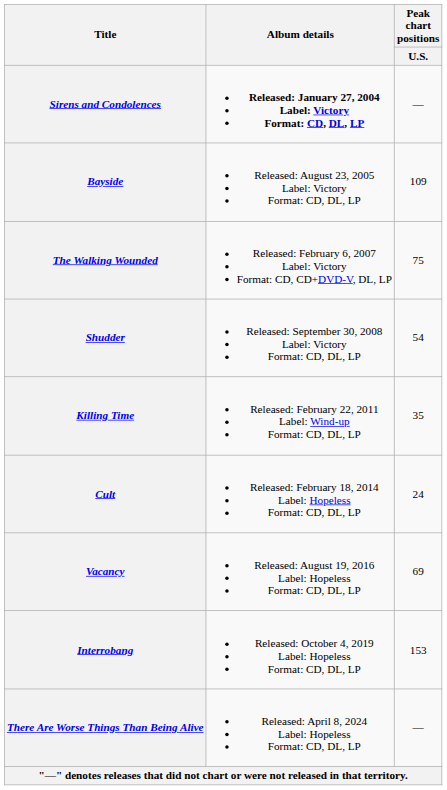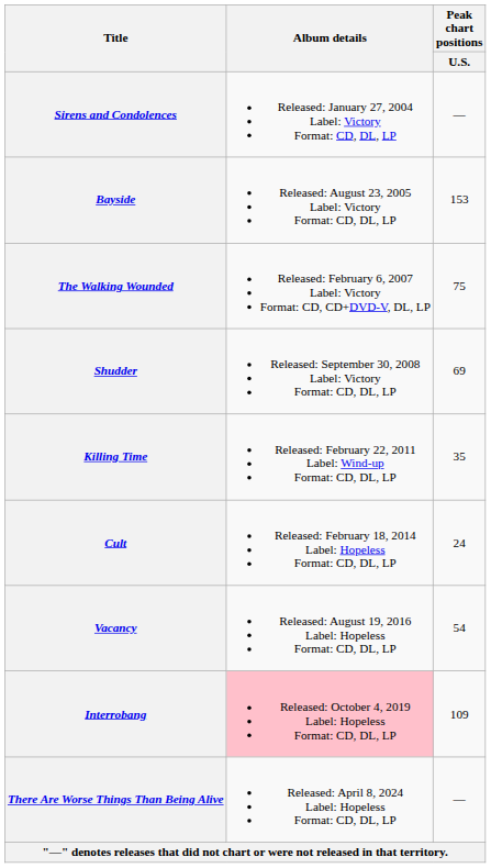Sirens and Condolences | Album details: bold -> normal
Bayside | Peak chart positions / U.S.: 109 -> 153
Shudder | Peak chart positions / U.S.: 54 -> 69
Vacancy | Peak chart positions / U.S.: 69 -> 54
Interrobang | Album details: no background -> pink background
Interrobang | Peak chart positions / U.S.: 153 -> 109
